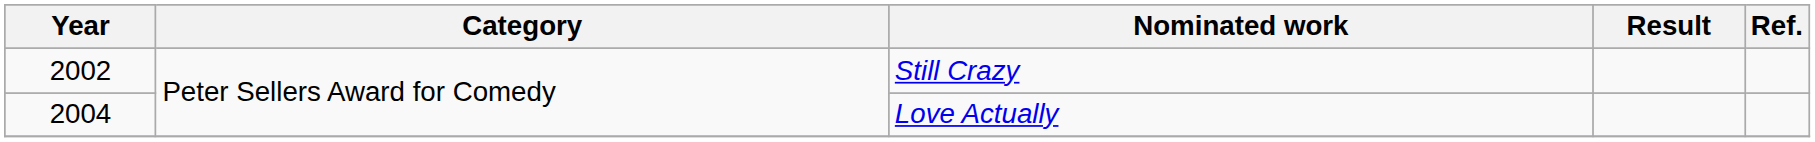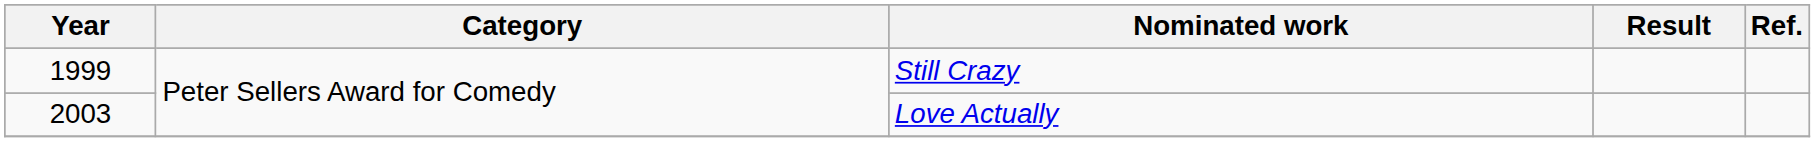Still Crazy | Year: 2002 -> 1999
Love Actually | Year: 2004 -> 2003
